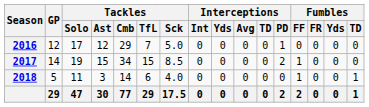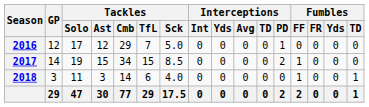2018 | GP: 5 -> 3
